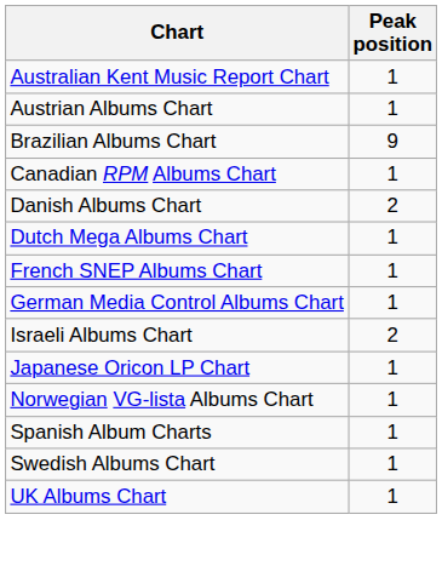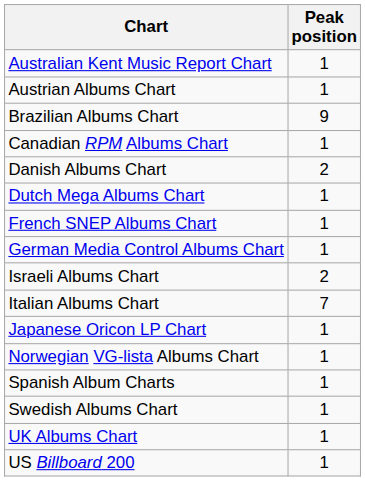+ row: Italian Albums Chart | 7
+ row: US Billboard 200 | 1
